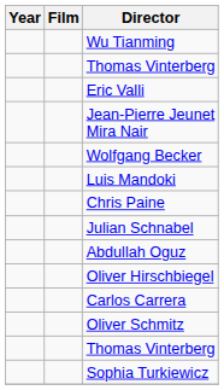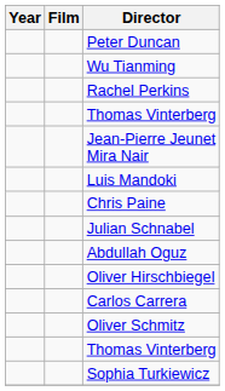+ row: Peter Duncan
+ row: Rachel Perkins
- row: Eric Valli
- row: Wolfgang Becker
